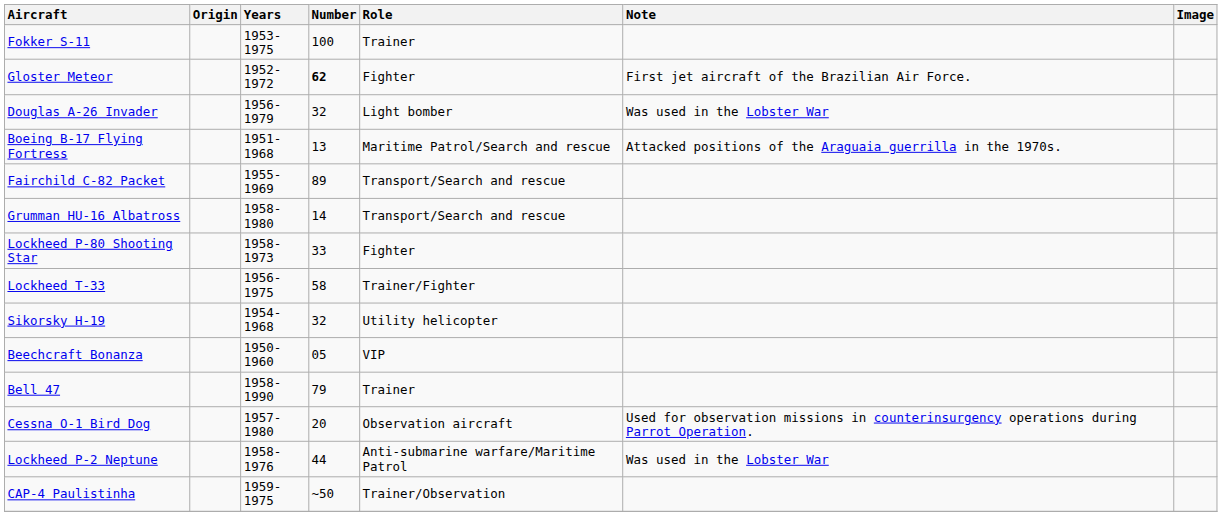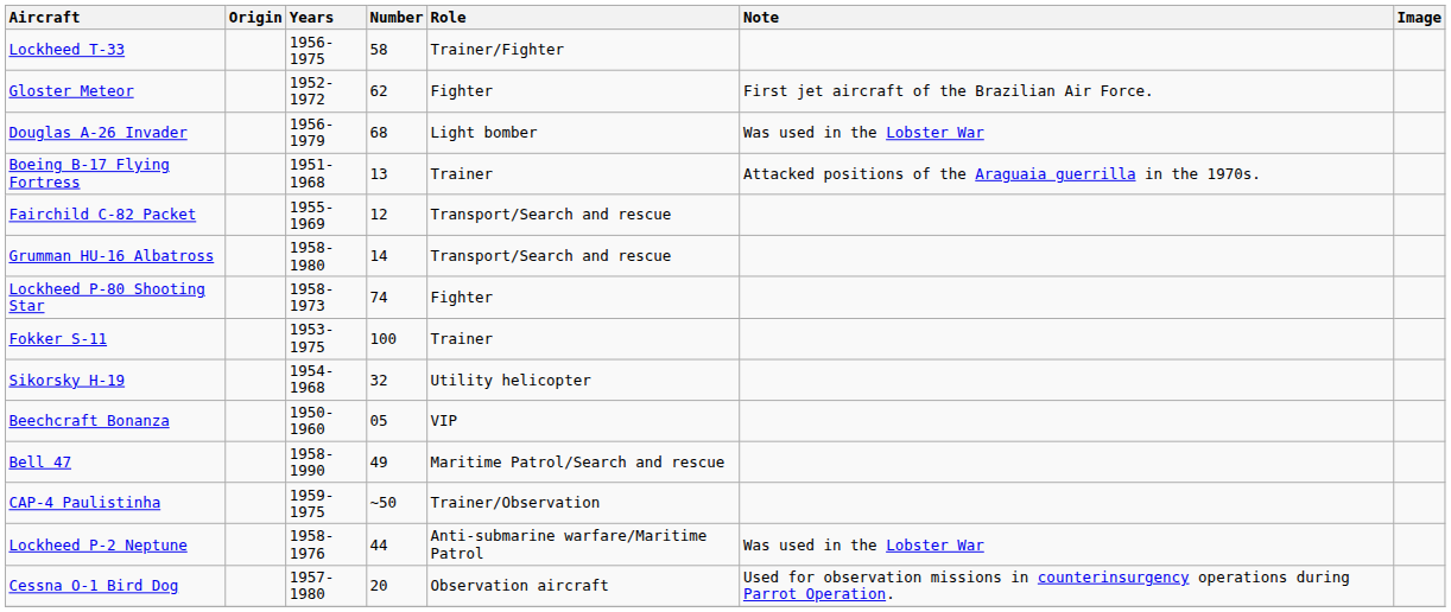rows swapped: Fokker S-11 <-> Lockheed T-33
Gloster Meteor | Number: bold -> normal
Douglas A-26 Invader | Number: 32 -> 68
Boeing B-17 Flying Fortress | Role: Maritime Patrol/Search and rescue -> Trainer
Fairchild C-82 Packet | Number: 89 -> 12
Lockheed P-80 Shooting Star | Number: 33 -> 74
Bell 47 | Number: 79 -> 49
Bell 47 | Role: Trainer -> Maritime Patrol/Search and rescue
rows swapped: Cessna O-1 Bird Dog <-> CAP-4 Paulistinha
